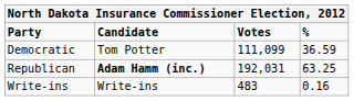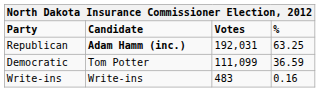rows swapped: Republican <-> Democratic
